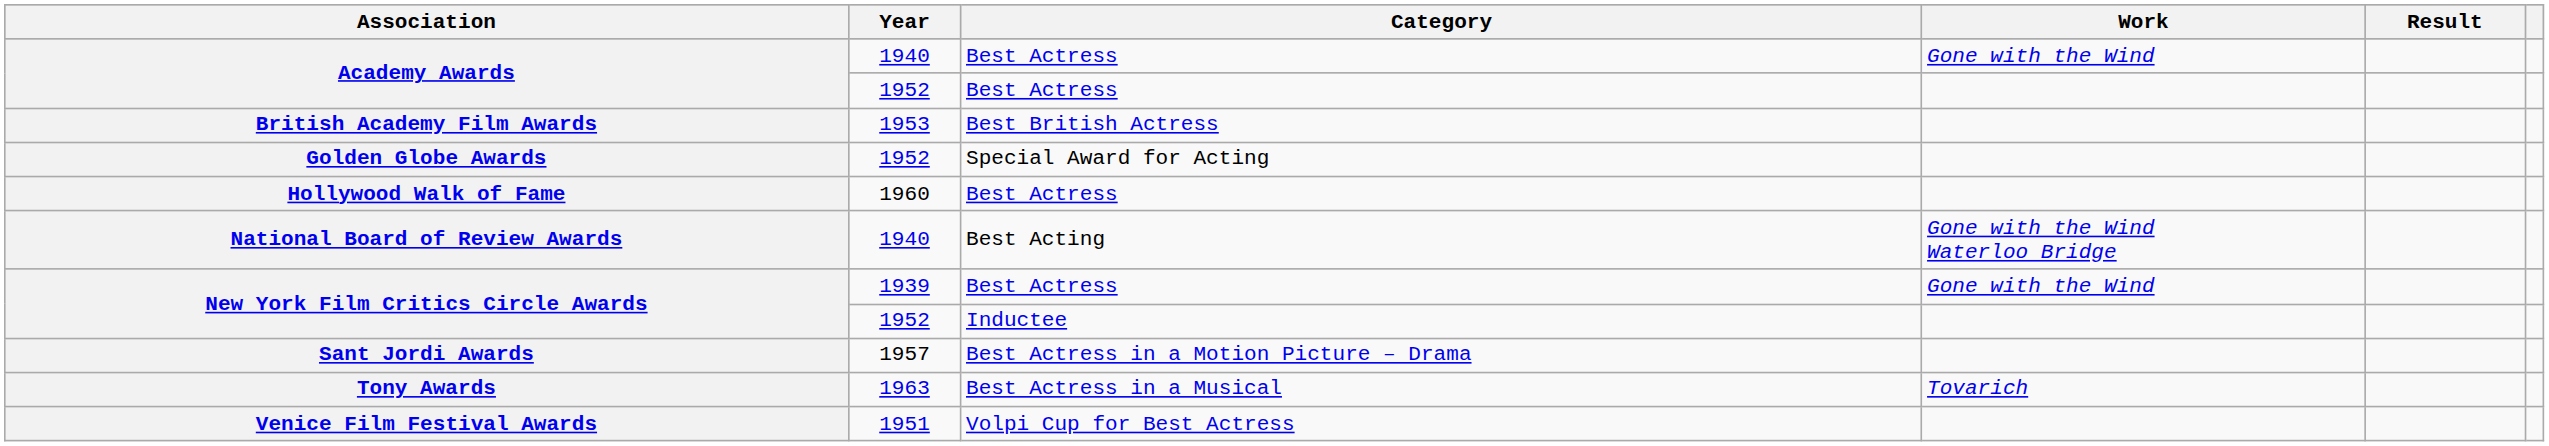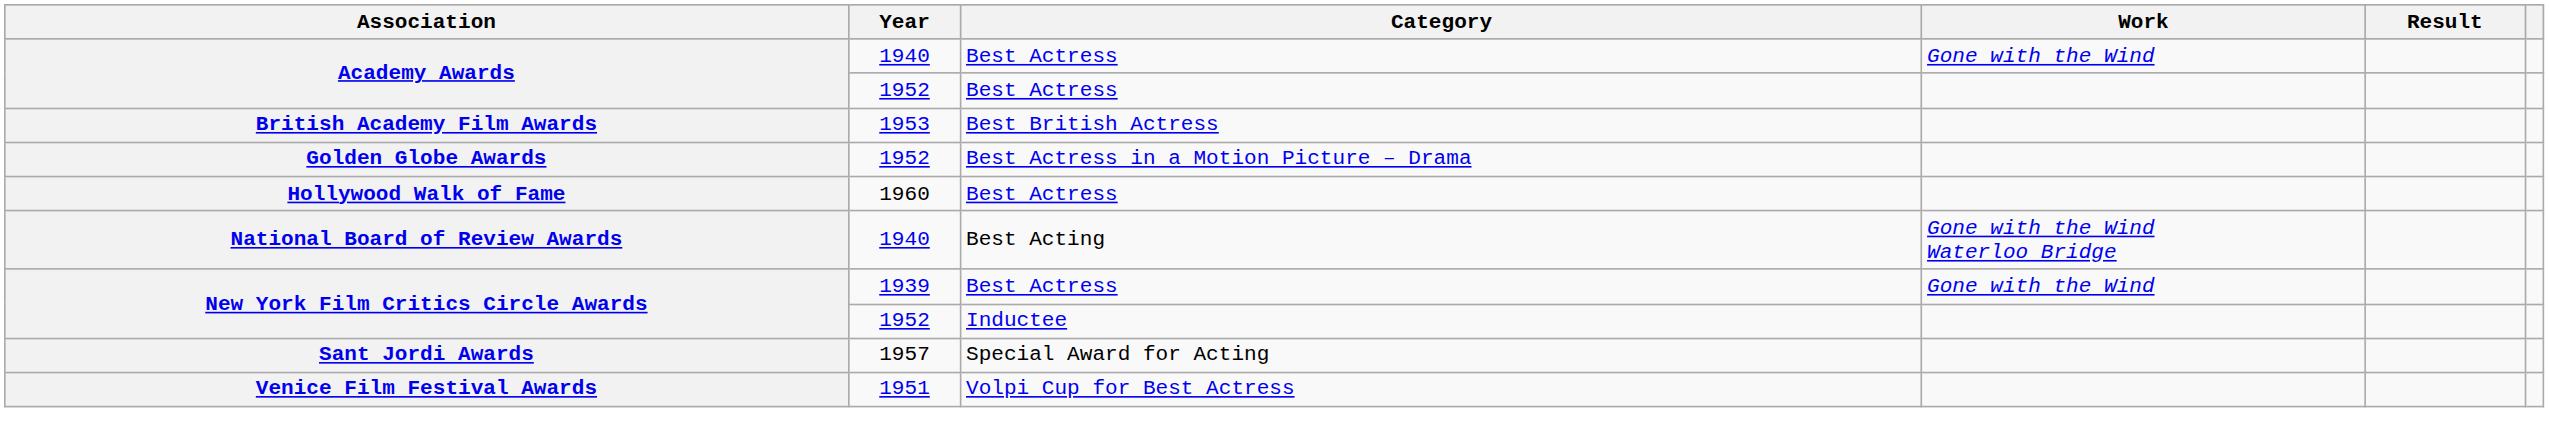Golden Globe Awards | Category: Special Award for Acting -> Best Actress in a Motion Picture – Drama
Sant Jordi Awards | Category: Best Actress in a Motion Picture – Drama -> Special Award for Acting
- row: Tony Awards | 1963 | Best Actress in a Musical | Tovarich
